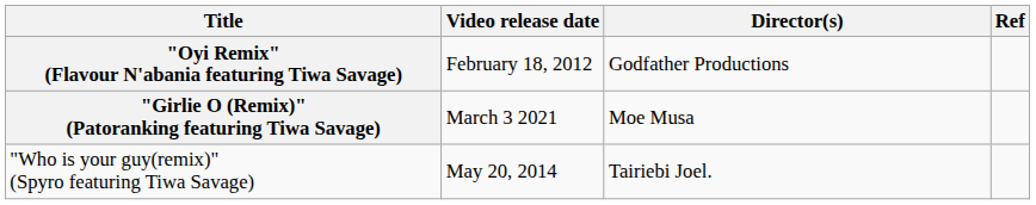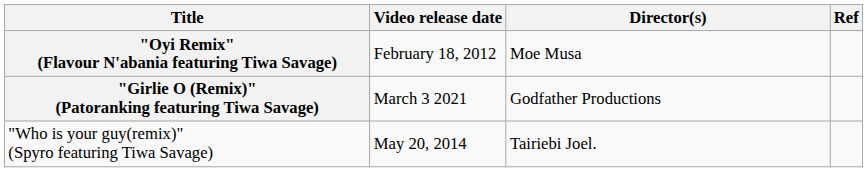"Oyi Remix" (Flavour N'abania featuring Tiwa Savage) | Director(s): Godfather Productions -> Moe Musa
"Girlie O (Remix)" (Patoranking featuring Tiwa Savage) | Director(s): Moe Musa -> Godfather Productions
